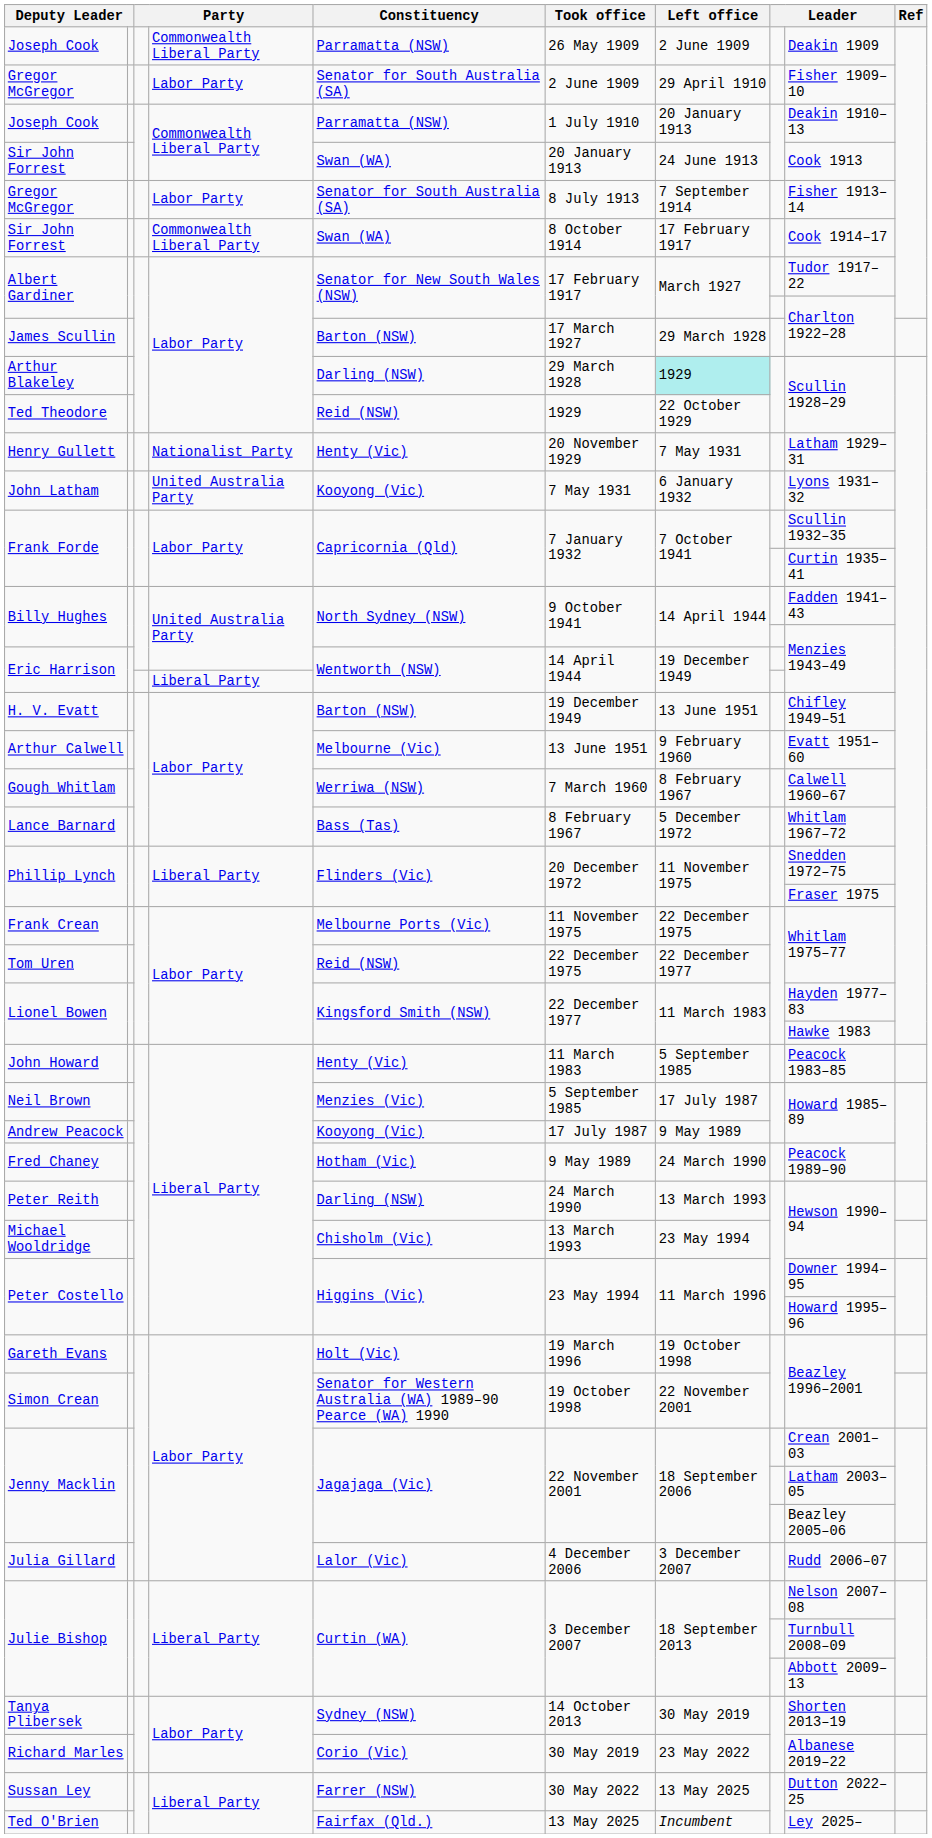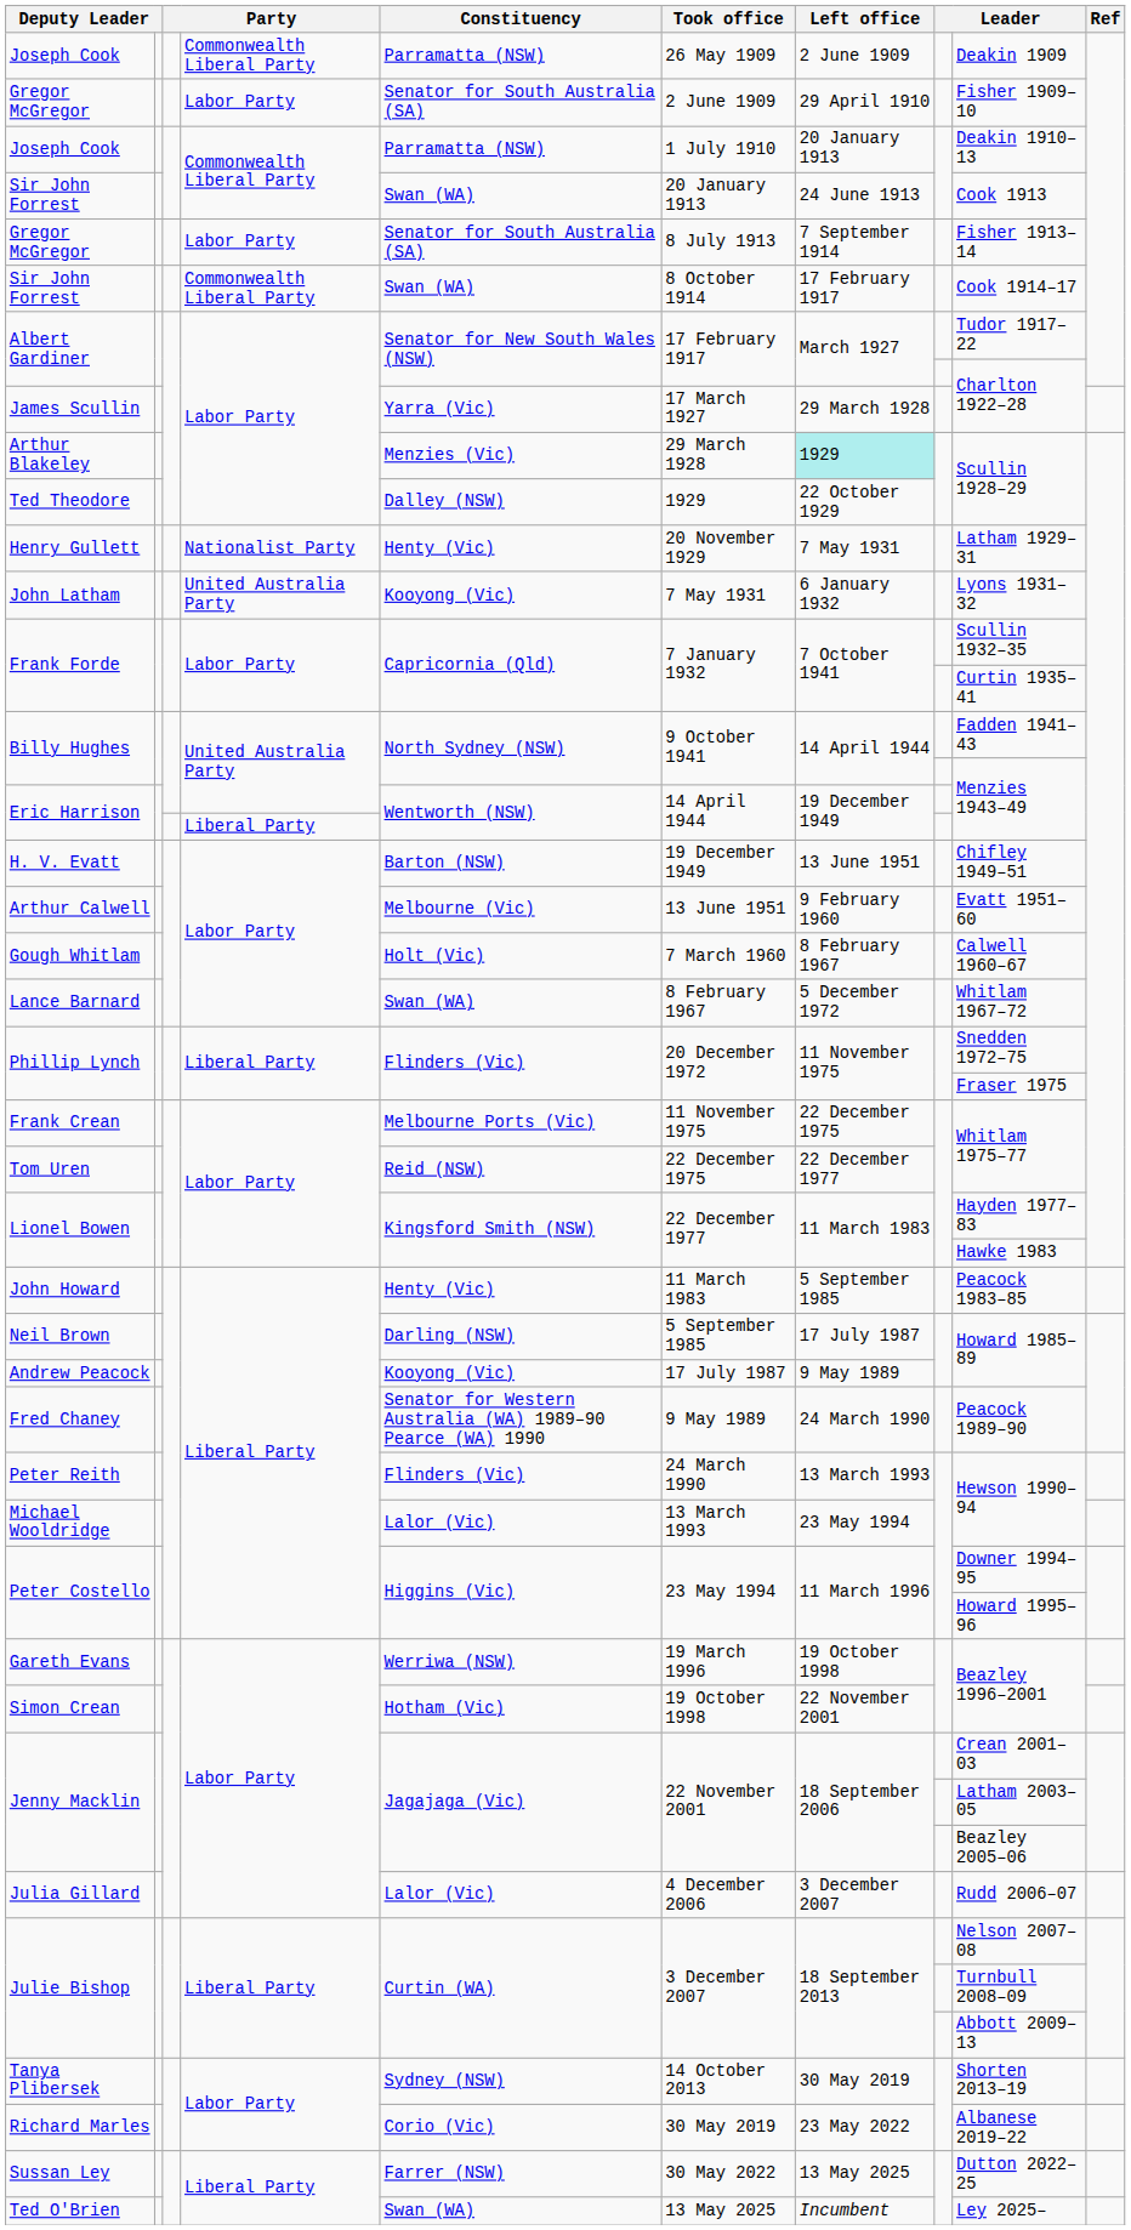James Scullin | Constituency: Barton (NSW) -> Yarra (Vic)
Arthur Blakeley | Constituency: Darling (NSW) -> Menzies (Vic)
Ted Theodore | Constituency: Reid (NSW) -> Dalley (NSW)
Gough Whitlam | Constituency: Werriwa (NSW) -> Holt (Vic)
Lance Barnard | Constituency: Bass (Tas) -> Swan (WA)
Neil Brown | Constituency: Menzies (Vic) -> Darling (NSW)
Fred Chaney | Constituency: Hotham (Vic) -> Senator for Western Australia (WA) 1989–90 Pearce (WA) 1990
Peter Reith | Constituency: Darling (NSW) -> Flinders (Vic)
Michael Wooldridge | Constituency: Chisholm (Vic) -> Lalor (Vic)
Gareth Evans | Constituency: Holt (Vic) -> Werriwa (NSW)
Simon Crean | Constituency: Senator for Western Australia (WA) 1989–90 Pearce (WA) 1990 -> Hotham (Vic)
Ted O'Brien | Constituency: Fairfax (Qld.) -> Swan (WA)
